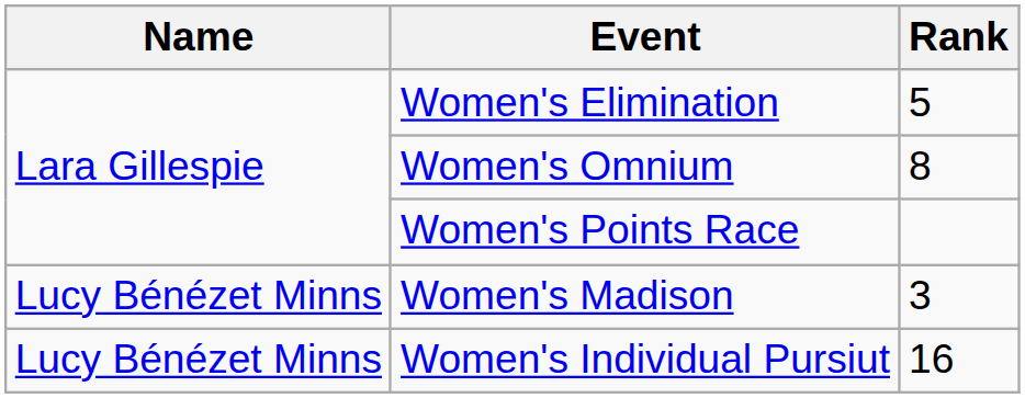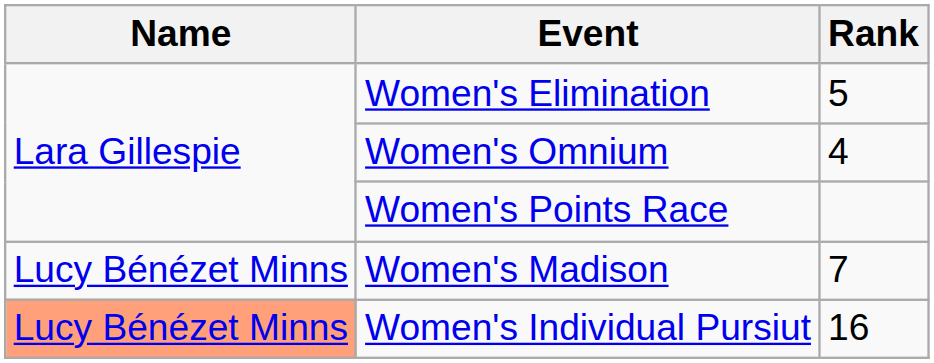Women's Omnium | Rank: 8 -> 4
Women's Madison | Rank: 3 -> 7
Women's Individual Pursiut | Name: no background -> lightsalmon background
